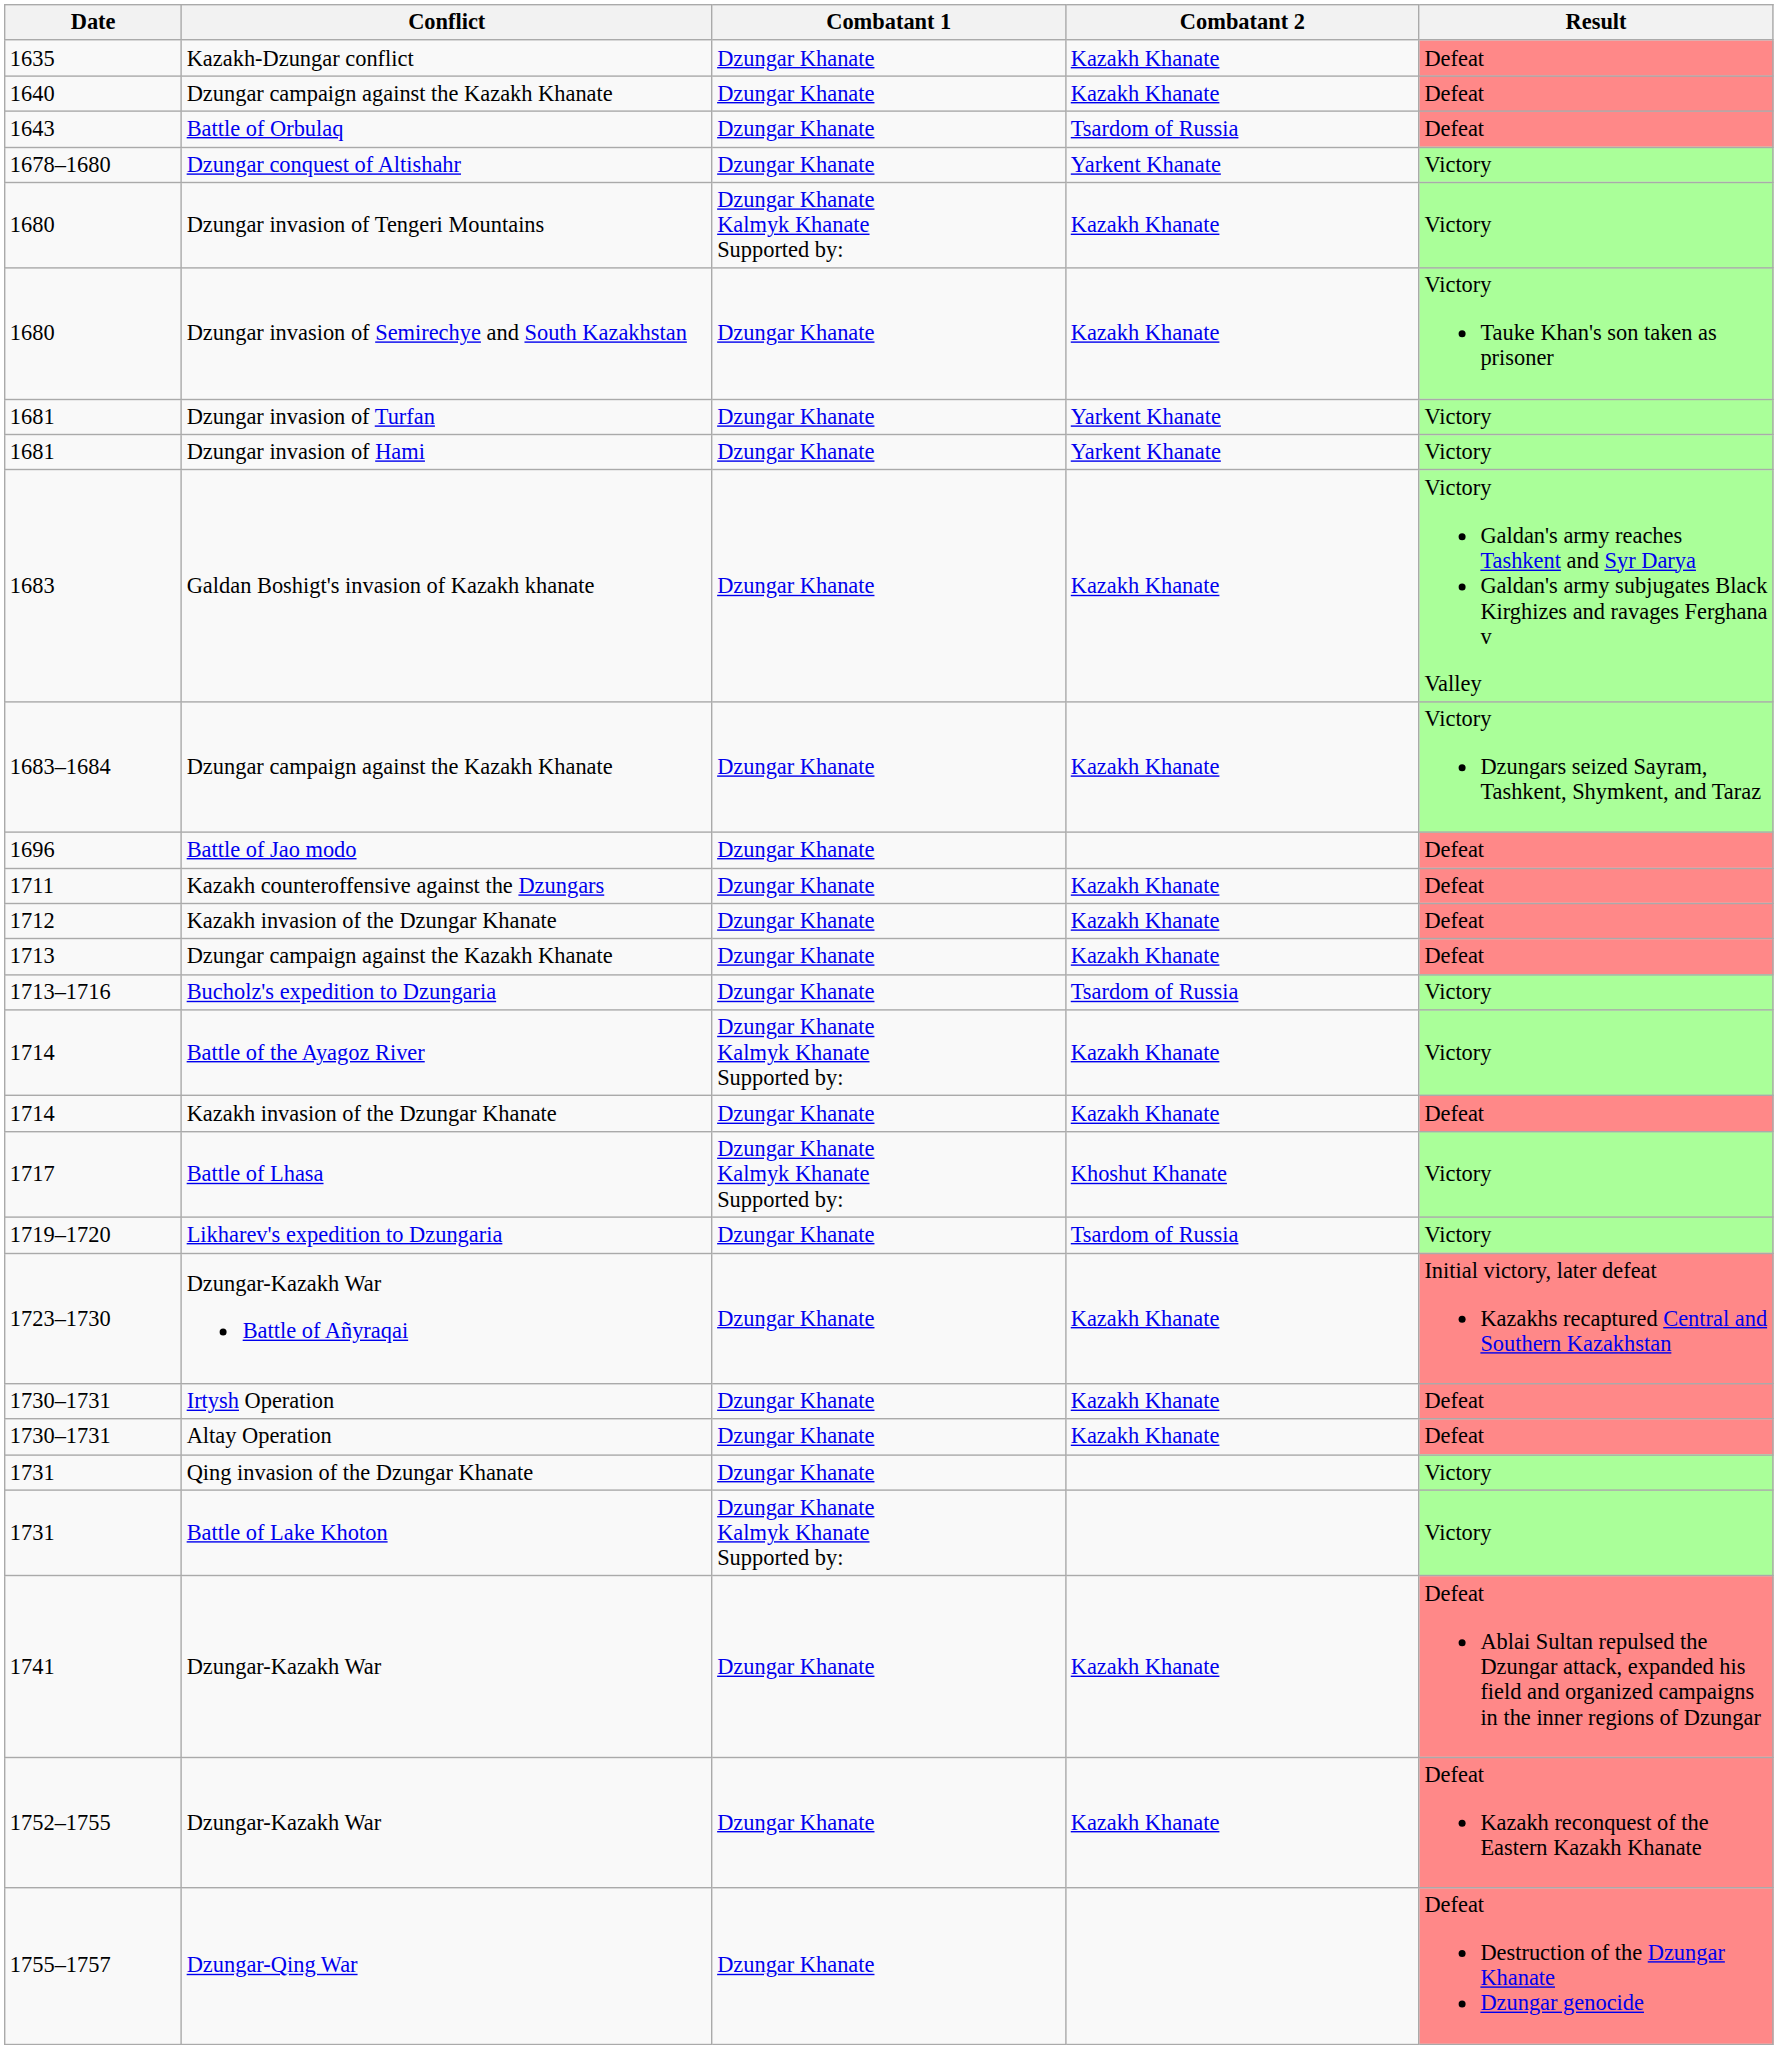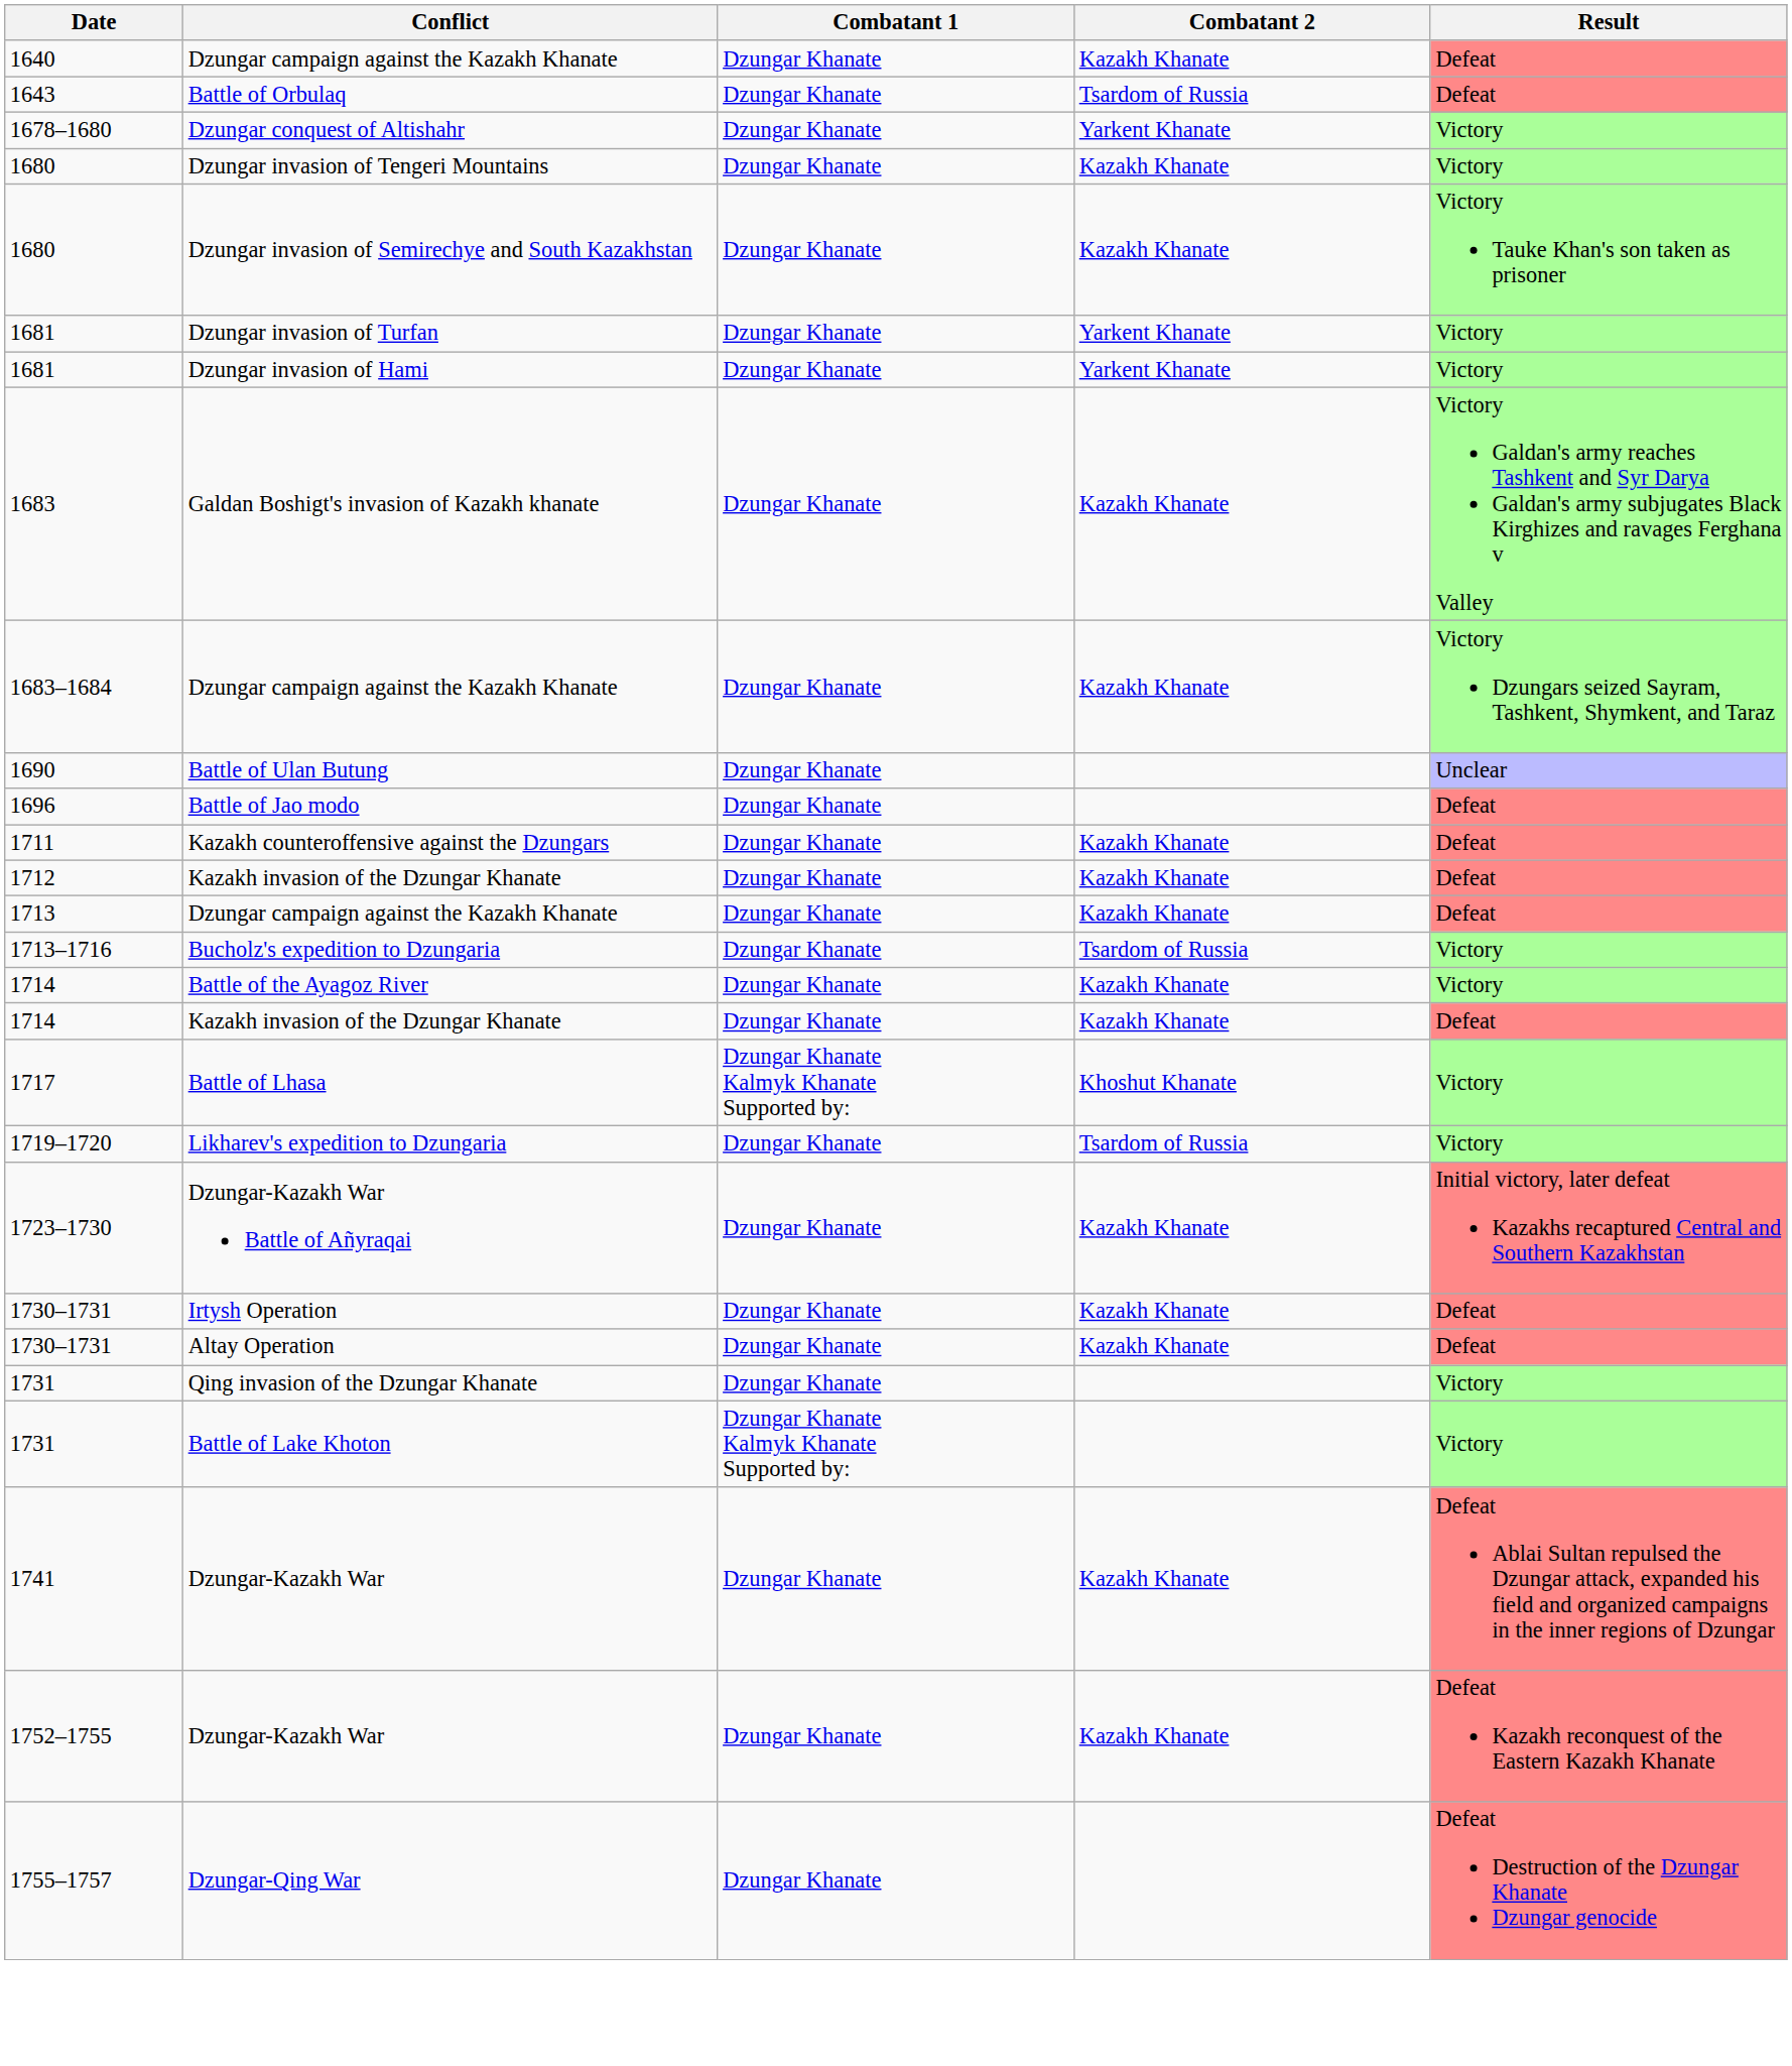- row: 1635 | Kazakh-Dzungar conflict | Dzungar Khanate | Kazakh Khanate | Defeat
Dzungar invasion of Tengeri Mountains | Combatant 1: Dzungar Khanate Kalmyk Khanate Supported by: -> Dzungar Khanate
+ row: 1690 | Battle of Ulan Butung | Dzungar Khanate | Unclear
Battle of the Ayagoz River | Combatant 1: Dzungar Khanate Kalmyk Khanate Supported by: -> Dzungar Khanate
